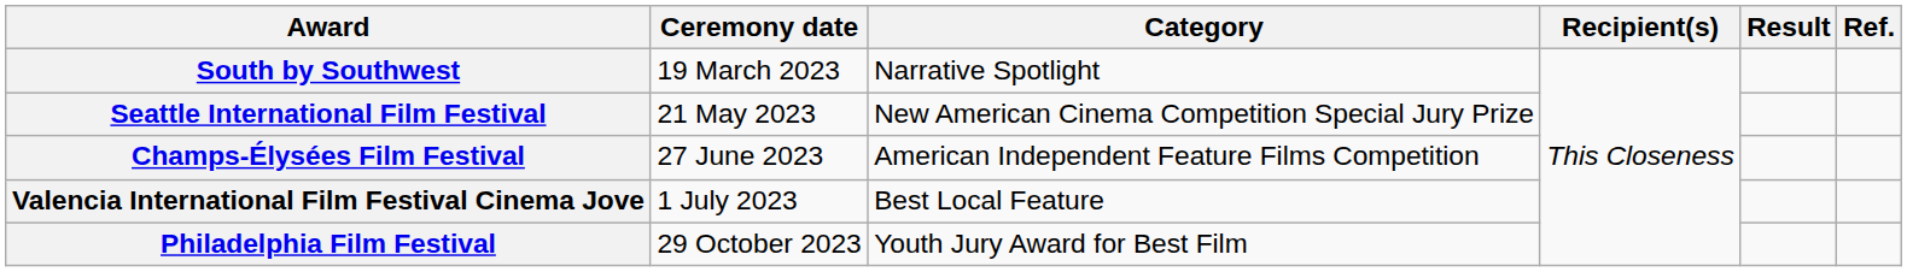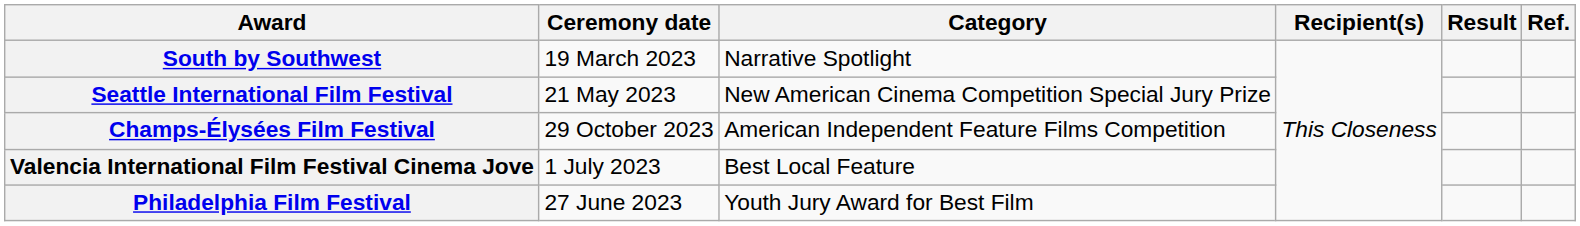Champs-Élysées Film Festival | Ceremony date: 27 June 2023 -> 29 October 2023
Philadelphia Film Festival | Ceremony date: 29 October 2023 -> 27 June 2023
